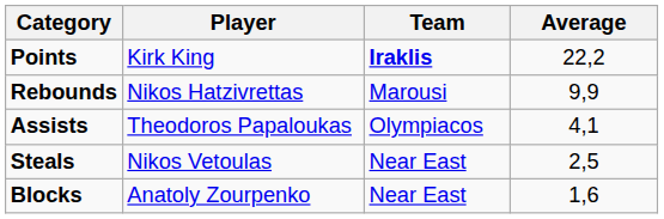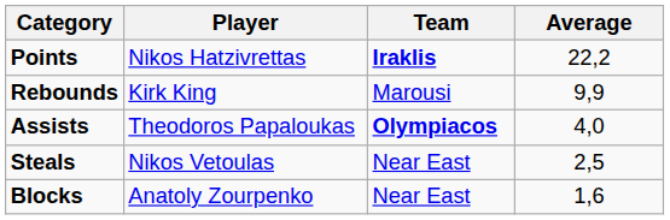Points | Player: Kirk King -> Nikos Hatzivrettas
Rebounds | Player: Nikos Hatzivrettas -> Kirk King
Assists | Team: normal -> bold
Assists | Average: 4,1 -> 4,0
